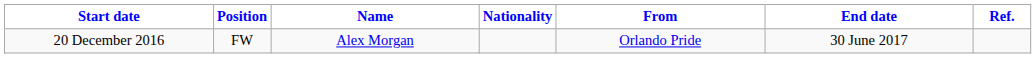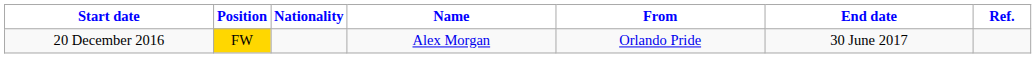columns swapped: Nationality <-> Name
20 December 2016 | Position: no background -> gold background
